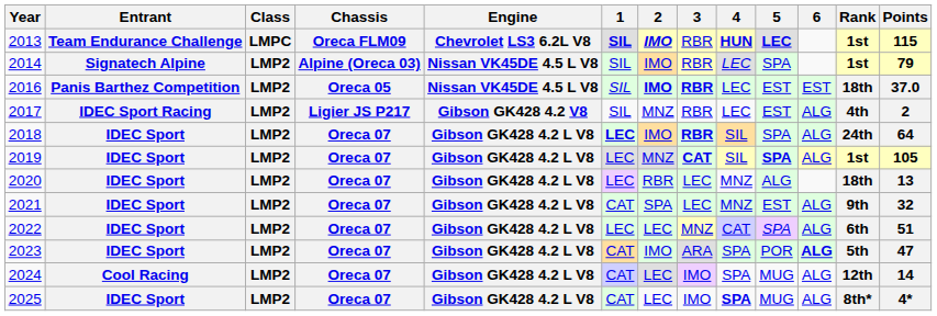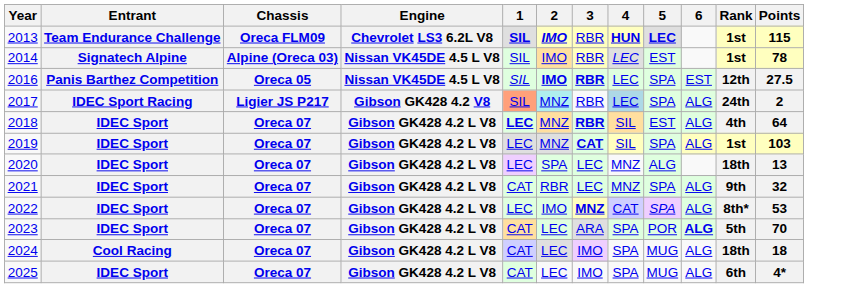- column: Class | LMPC | LMP2 | LMP2 | LMP2 | LMP2 | LMP2 | LMP2 | LMP2 | LMP2 | LMP2 | LMP2 | LMP2
2014 | 5: SPA -> EST
2014 | Points: 79 -> 78
2016 | 5: EST -> SPA
2016 | Rank: 18th -> 12th
2016 | Points: 37.0 -> 27.5
2017 | 1: no background -> lightsalmon background
2017 | 2: no background -> paleturquoise background
2017 | 4: no background -> lightblue background
2017 | 5: EST -> SPA
2017 | Rank: 4th -> 24th
2018 | 2: IMO -> MNZ
2018 | 5: SPA -> EST
2018 | Rank: 24th -> 4th
2019 | 5: bold -> normal
2019 | Points: 105 -> 103
2020 | 2: RBR -> SPA
2021 | 2: SPA -> RBR
2021 | 5: EST -> SPA
2022 | 2: LEC -> IMO
2022 | 3: normal -> bold
2022 | Rank: 6th -> 8th*
2022 | Points: 51 -> 53
2023 | 2: IMO -> LEC
2023 | Points: 47 -> 70
2024 | Rank: 12th -> 18th
2024 | Points: 14 -> 18
2025 | 4: bold -> normal
2025 | Rank: 8th* -> 6th
